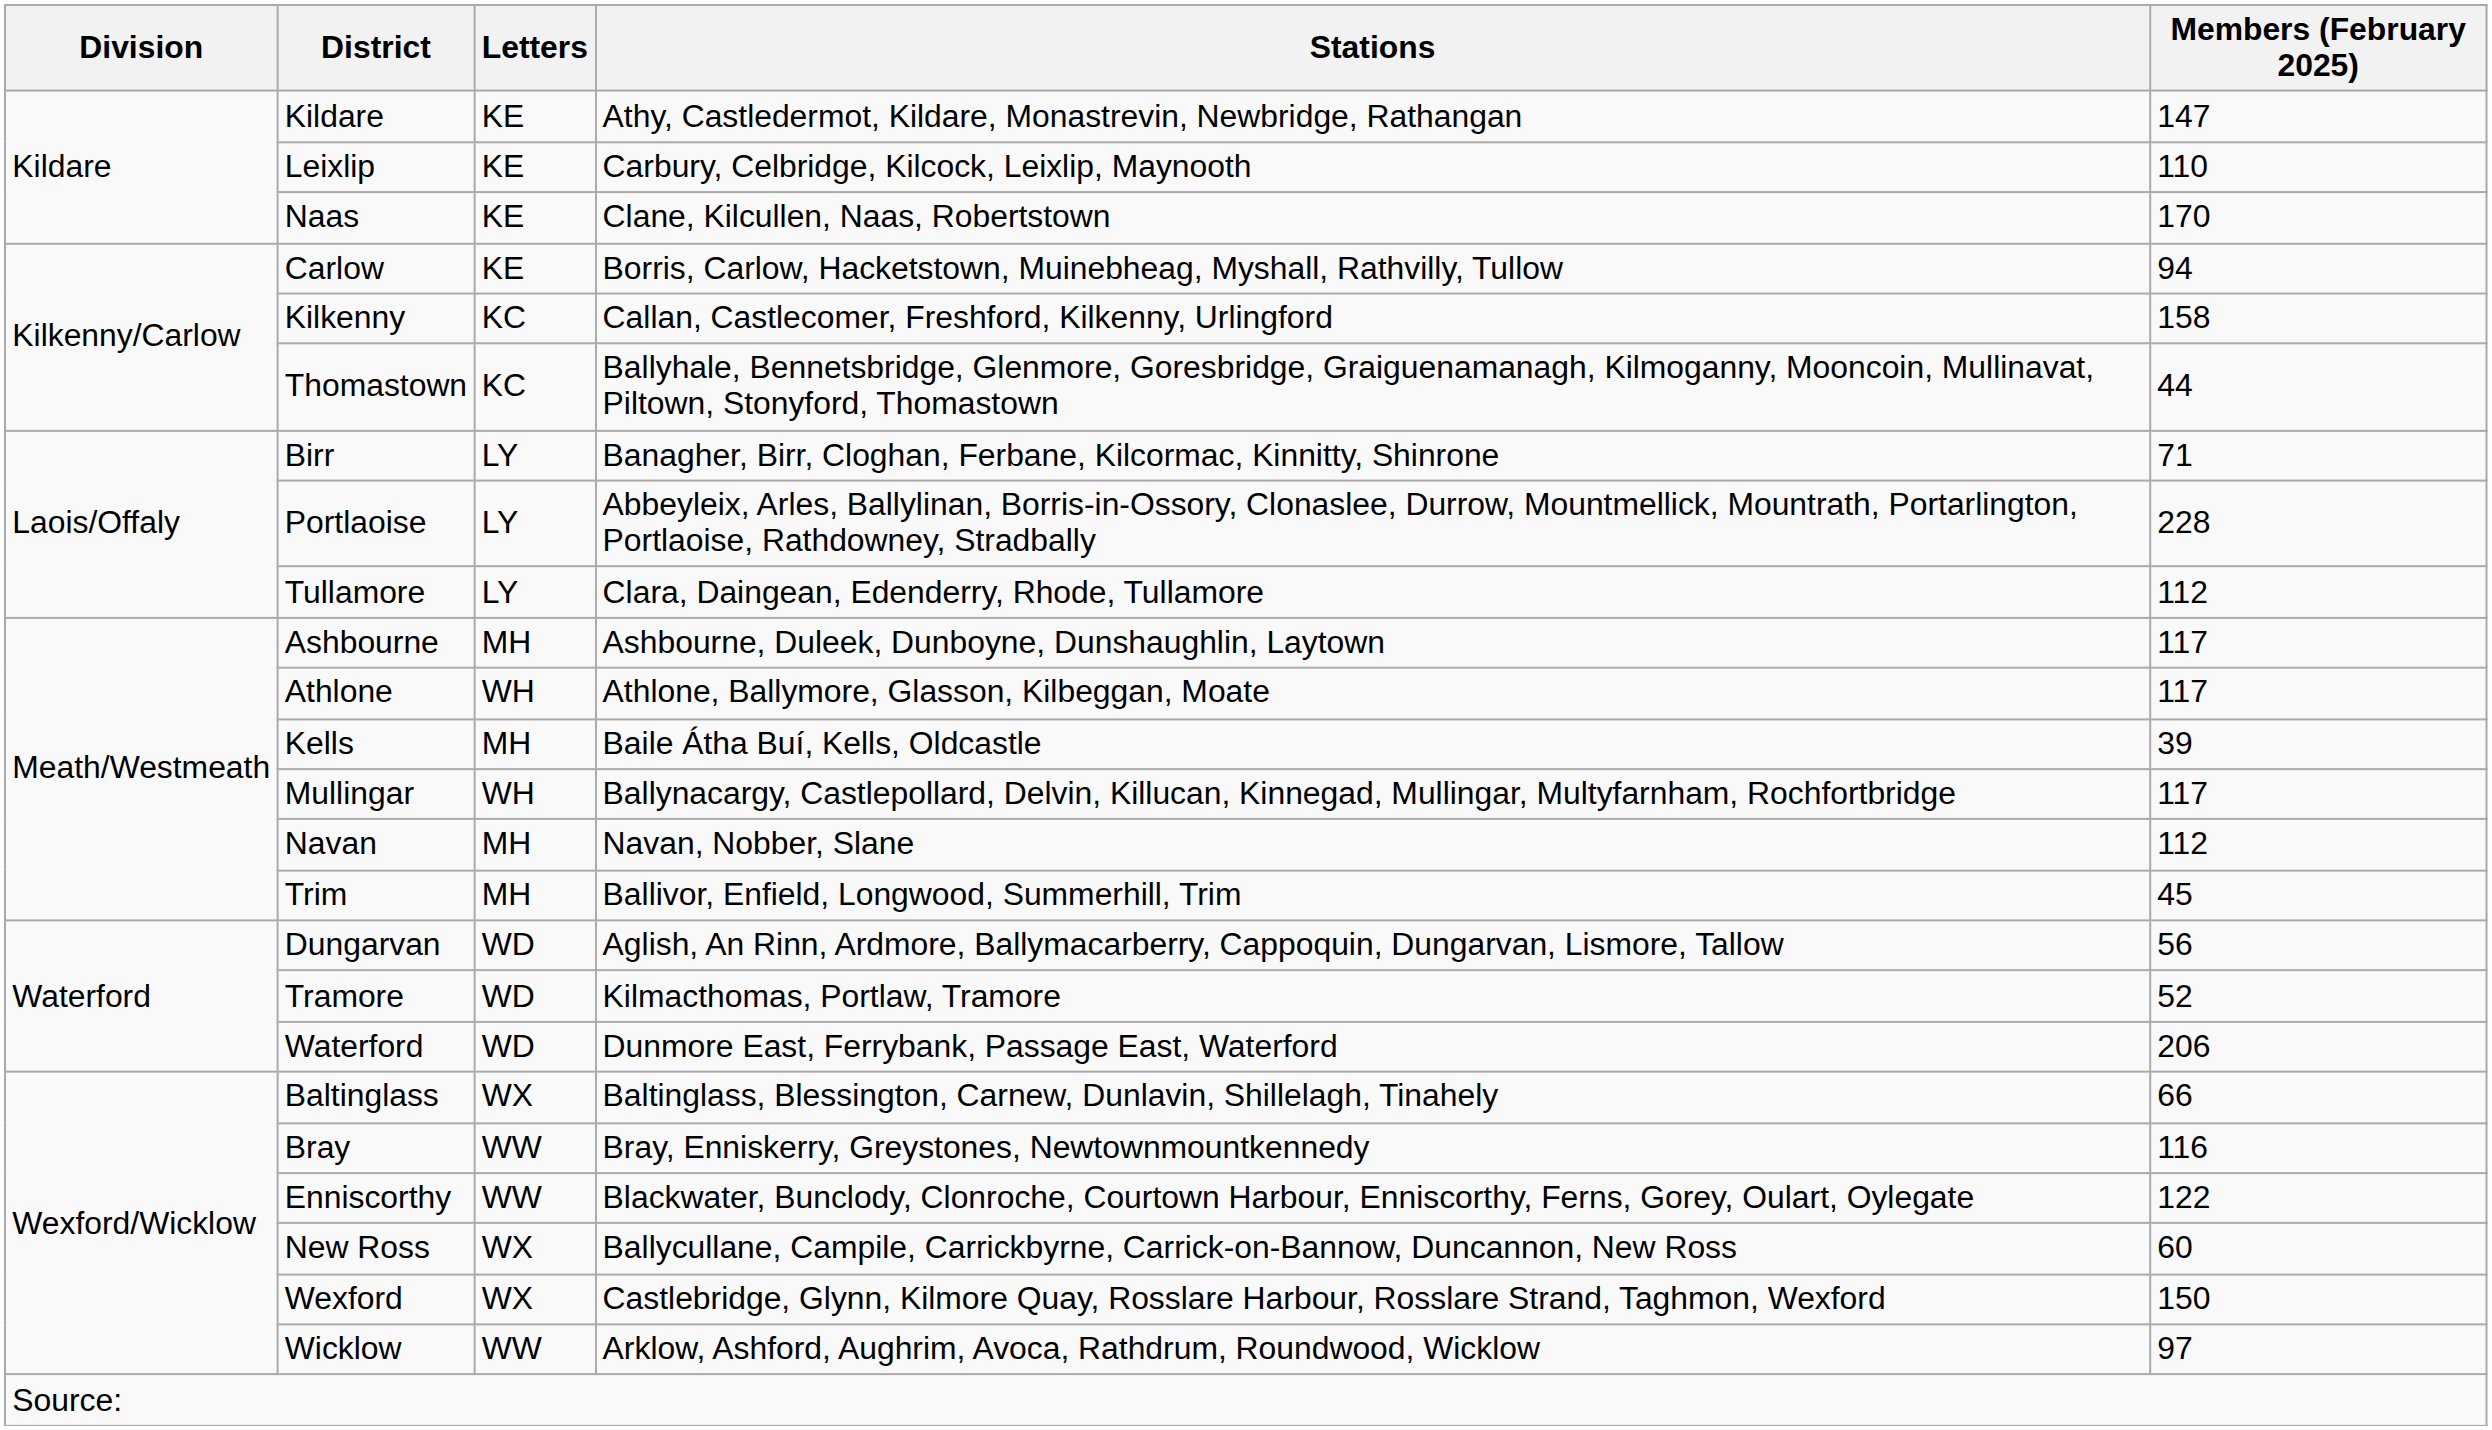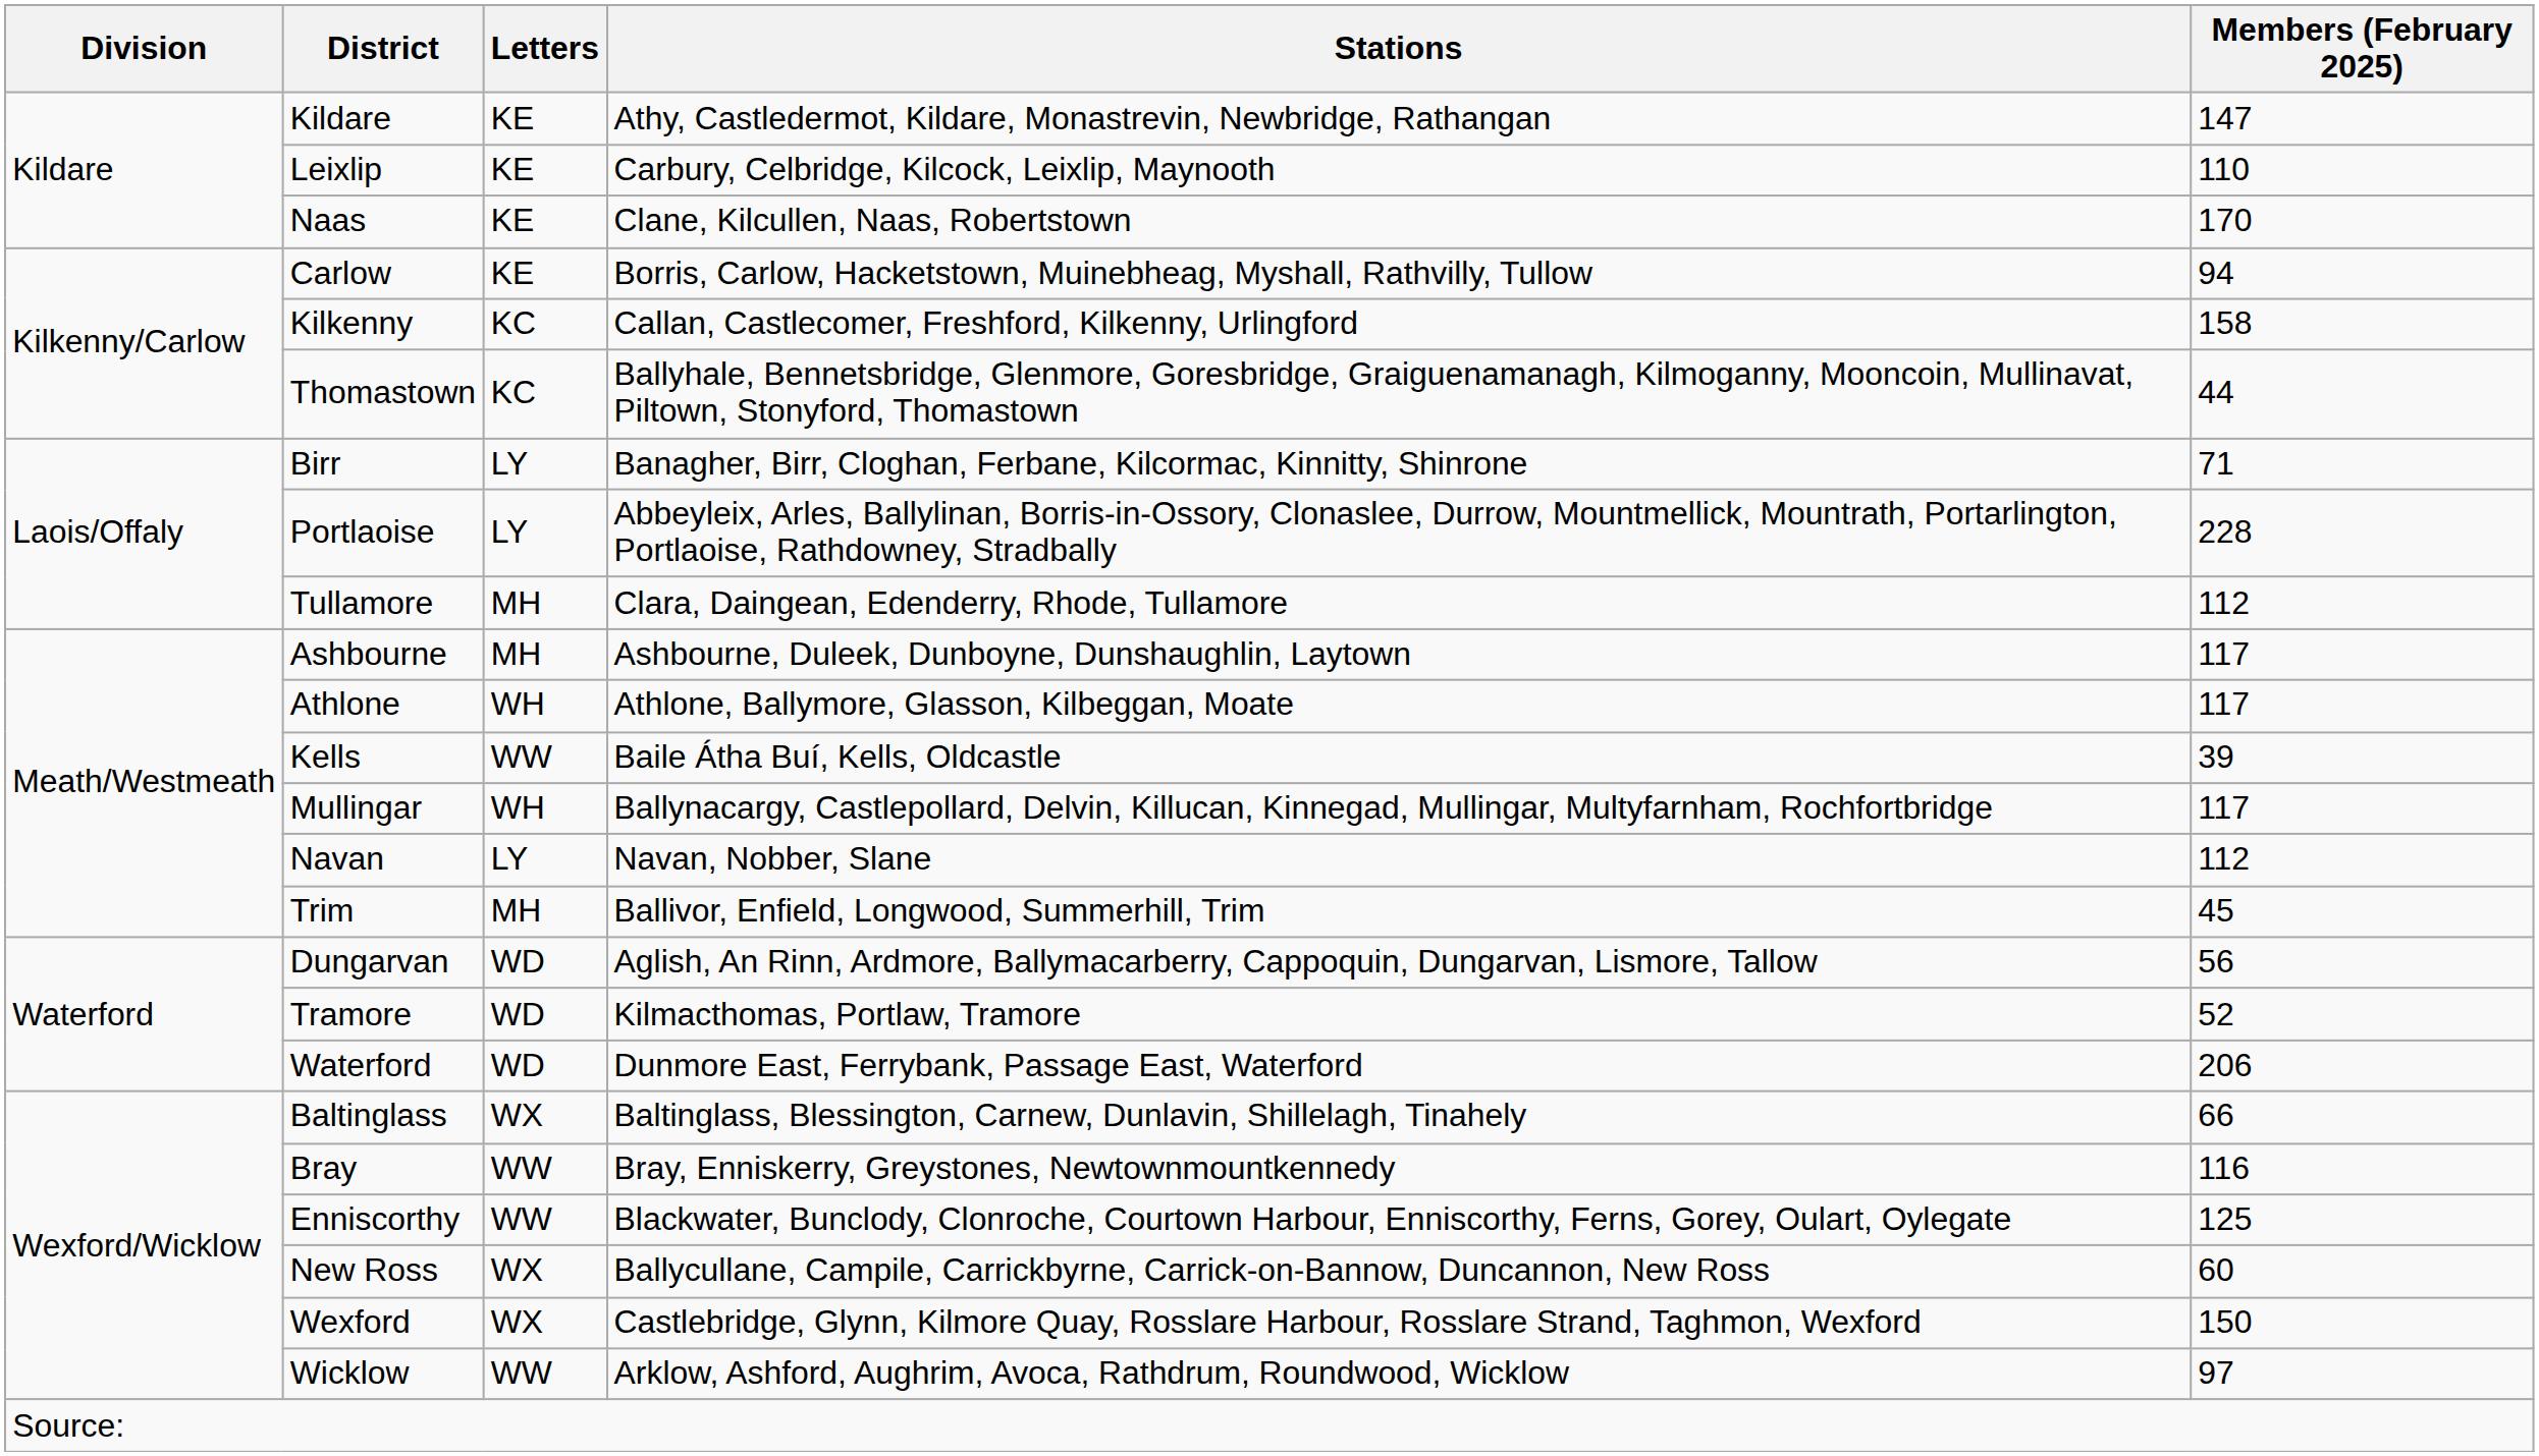Tullamore | Letters: LY -> MH
Kells | Letters: MH -> WW
Navan | Letters: MH -> LY
Enniscorthy | Members (February 2025): 122 -> 125
